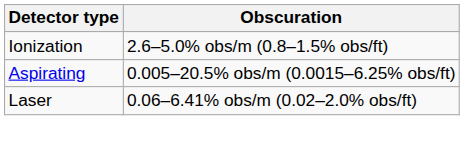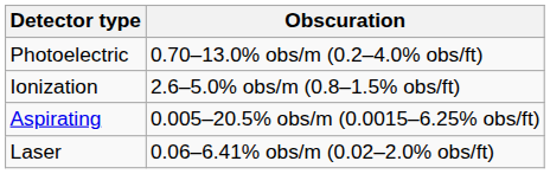+ row: Photoelectric | 0.70–13.0% obs/m (0.2–4.0% obs/ft)
